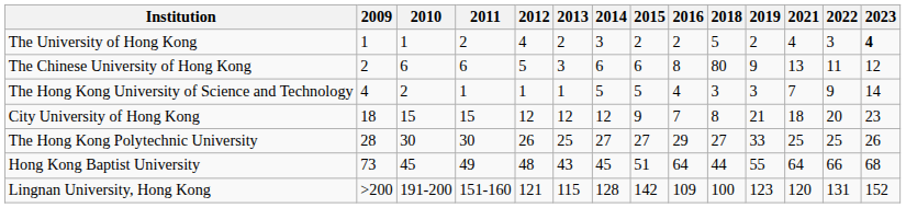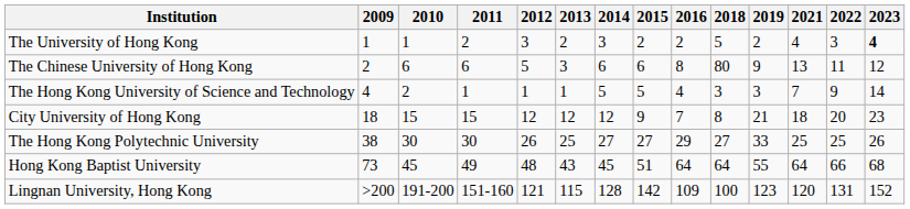The University of Hong Kong | 2012: 4 -> 3
The Hong Kong Polytechnic University | 2009: 28 -> 38
Hong Kong Baptist University | 2018: 44 -> 64
